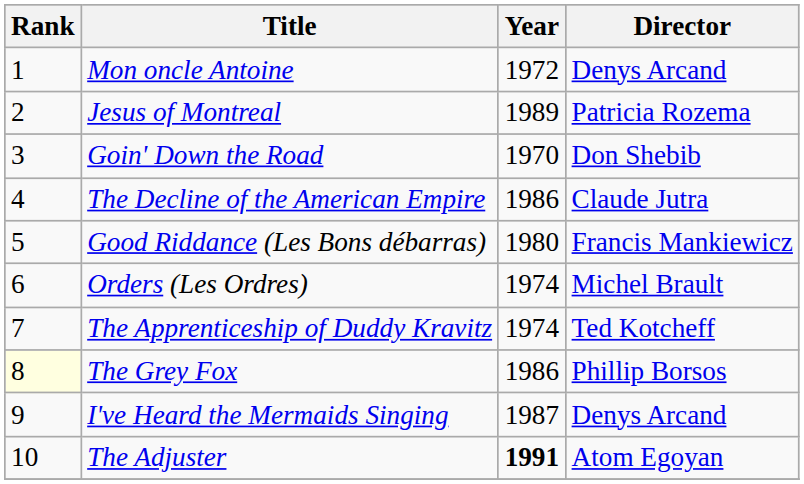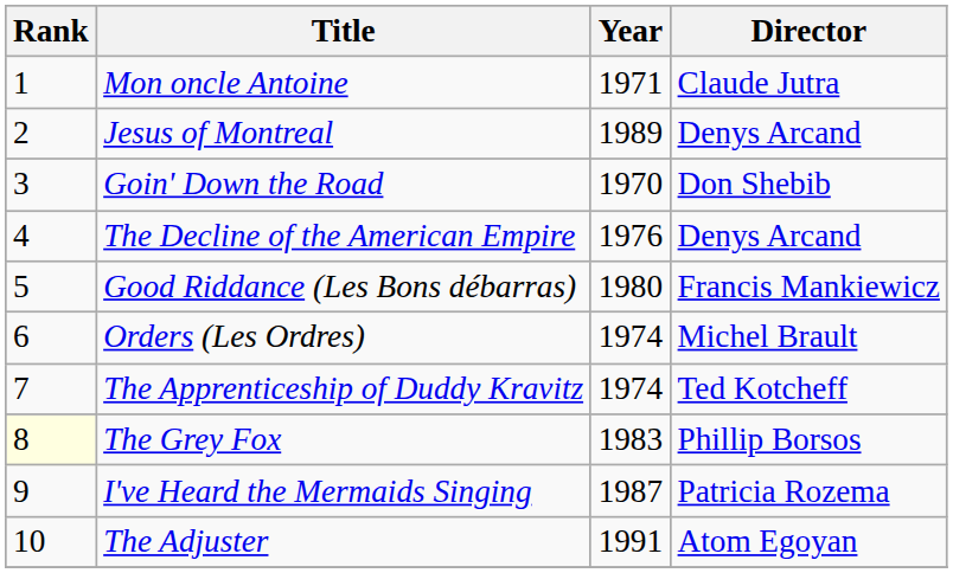Mon oncle Antoine | Year: 1972 -> 1971
Mon oncle Antoine | Director: Denys Arcand -> Claude Jutra
Jesus of Montreal | Director: Patricia Rozema -> Denys Arcand
The Decline of the American Empire | Year: 1986 -> 1976
The Decline of the American Empire | Director: Claude Jutra -> Denys Arcand
The Grey Fox | Year: 1986 -> 1983
I've Heard the Mermaids Singing | Director: Denys Arcand -> Patricia Rozema
The Adjuster | Year: bold -> normal
